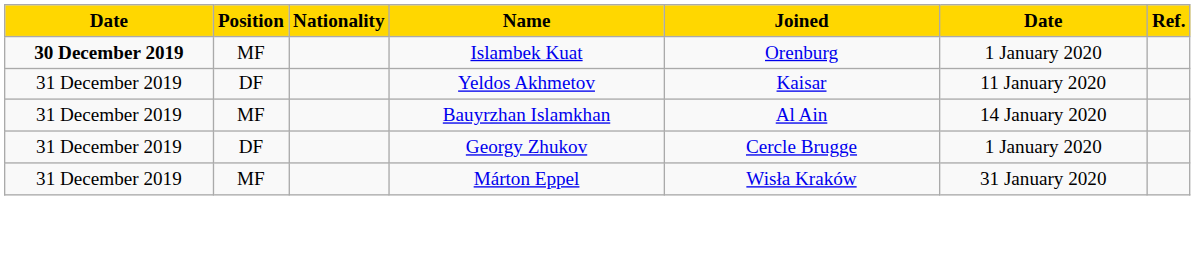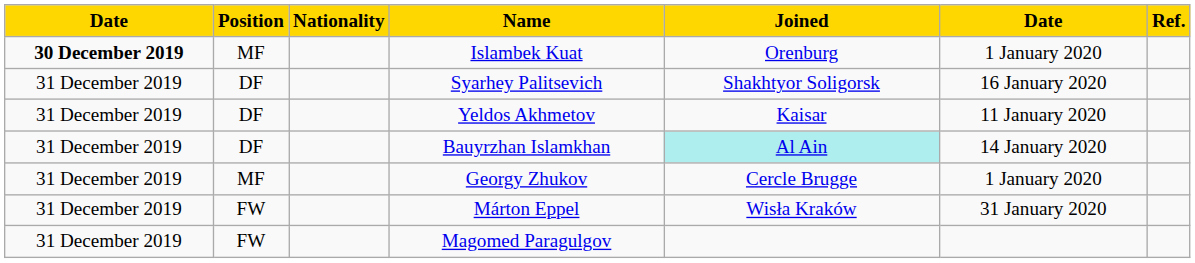+ row: 31 December 2019 | DF | Syarhey Palitsevich | Shakhtyor Soligorsk | 16 January 2020
Bauyrzhan Islamkhan | Position: MF -> DF
Bauyrzhan Islamkhan | Joined: no background -> paleturquoise background
Georgy Zhukov | Position: DF -> MF
Márton Eppel | Position: MF -> FW
+ row: 31 December 2019 | FW | Magomed Paragulgov
